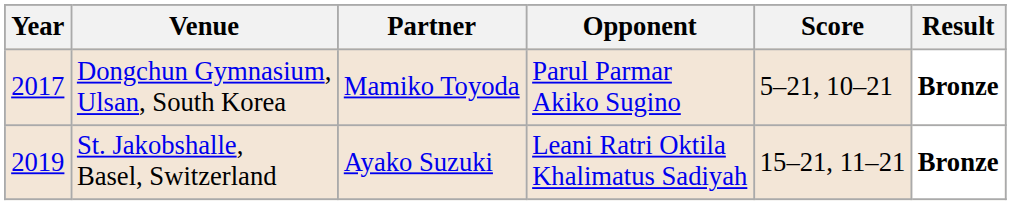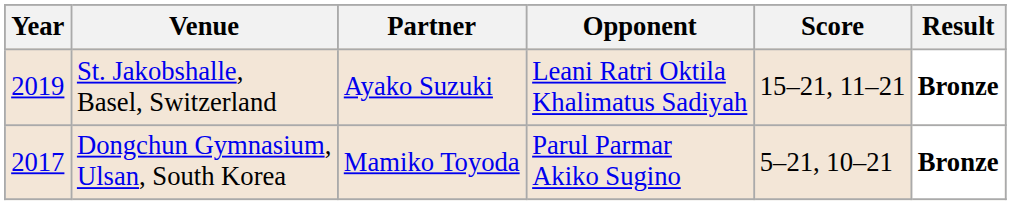rows swapped: Dongchun Gymnasium, Ulsan, South Korea <-> St. Jakobshalle, Basel, Switzerland
